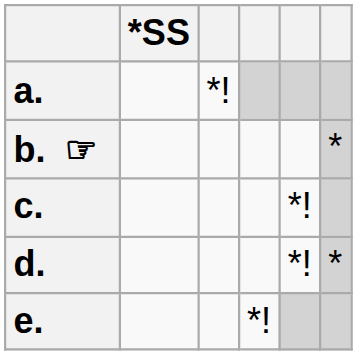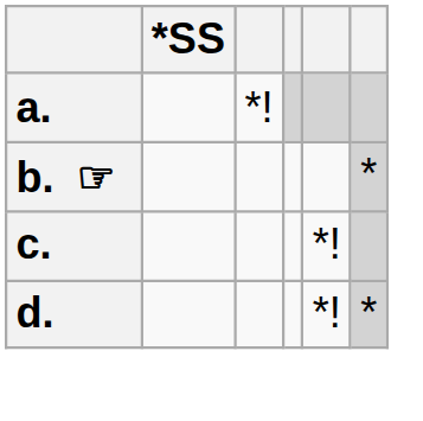- row: e. | *!
